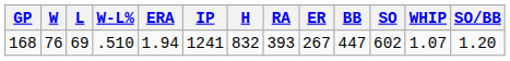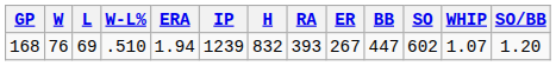168 | IP: 1241 -> 1239
